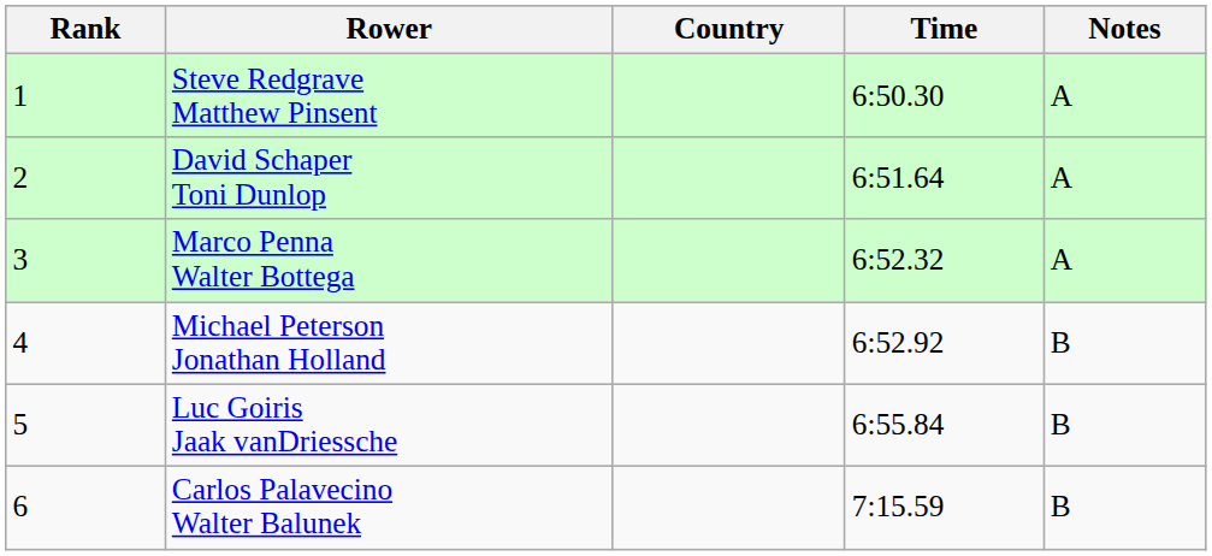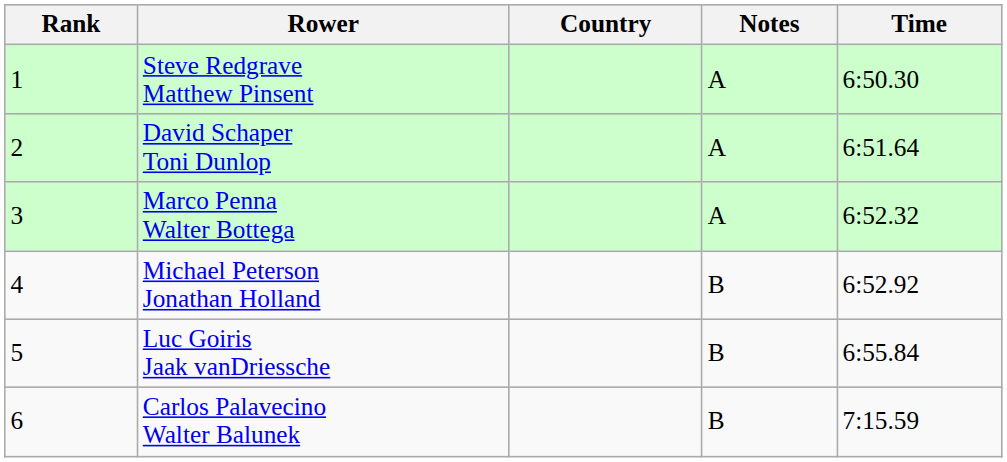columns swapped: Time <-> Notes
